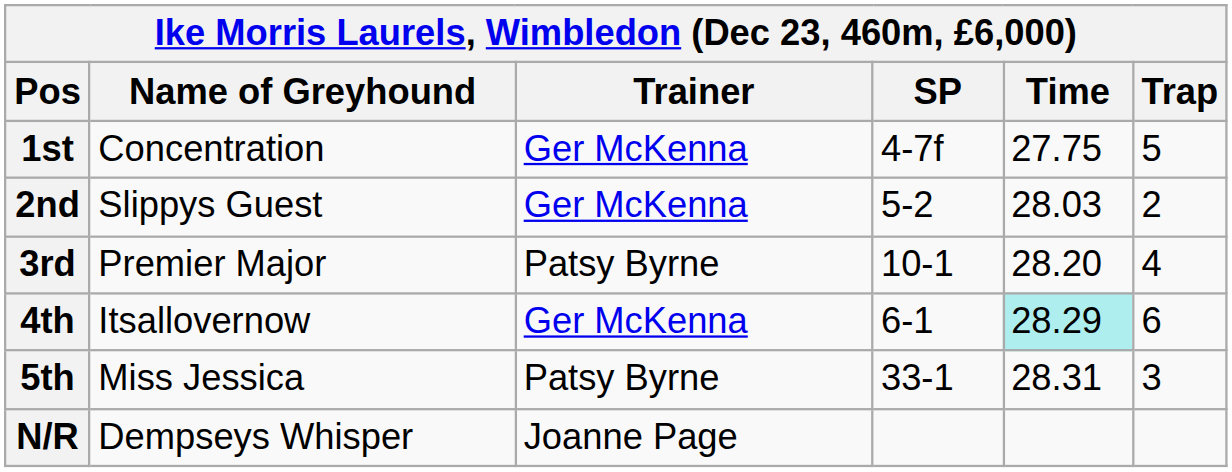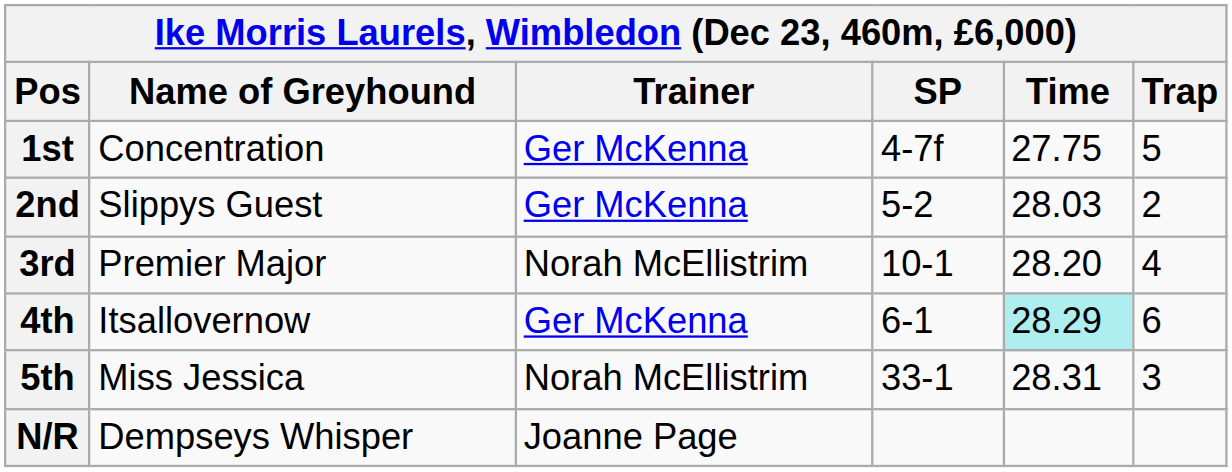3rd | Trainer: Patsy Byrne -> Norah McEllistrim
5th | Trainer: Patsy Byrne -> Norah McEllistrim
